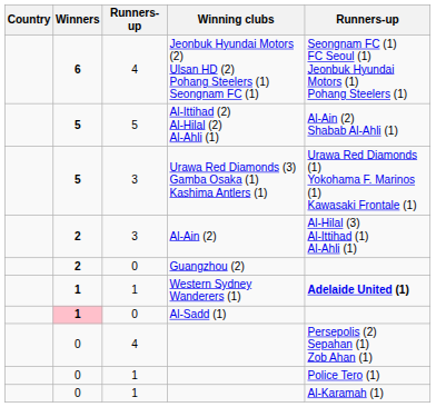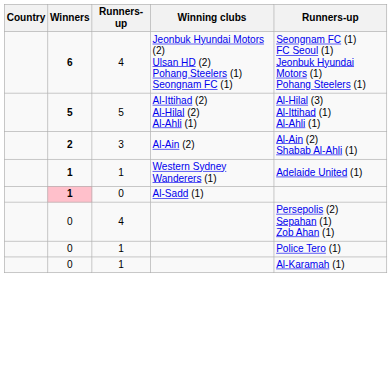Al-Ittihad (2) Al-Hilal (2) Al-Ahli (1) | column 5: Al-Ain (2) Shabab Al-Ahli (1) -> Al-Hilal (3) Al-Ittihad (1) Al-Ahli (1)
- row: 5 | 3 | Urawa Red Diamonds (3) Gamba Osaka (1) Kashima Antlers (1) | Urawa Red Diamonds (1) Yokohama F. Marinos (1) Kawasaki Frontale (1)
Al-Ain (2) | column 5: Al-Hilal (3) Al-Ittihad (1) Al-Ahli (1) -> Al-Ain (2) Shabab Al-Ahli (1)
- row: 2 | 0 | Guangzhou (2)
Western Sydney Wanderers (1) | column 5: bold -> normal
